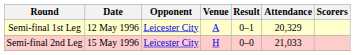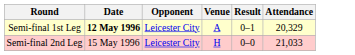- column: Scorers
Semi-final 1st Leg | Date: normal -> bold
